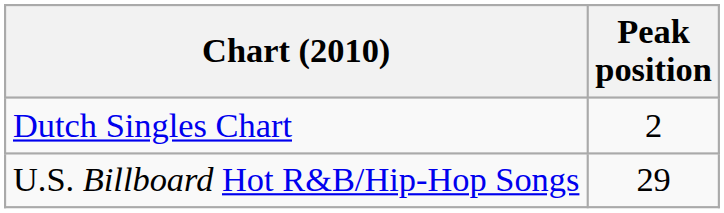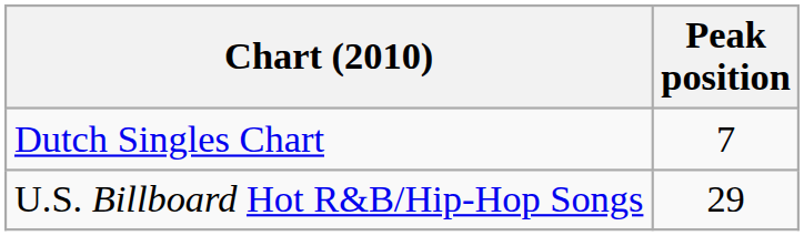Dutch Singles Chart | Peak position: 2 -> 7
